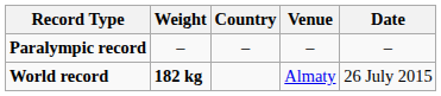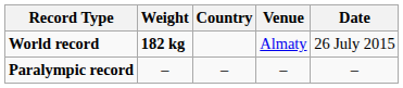rows swapped: World record <-> Paralympic record
